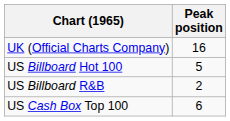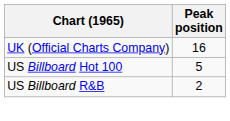- row: US Cash Box Top 100 | 6
